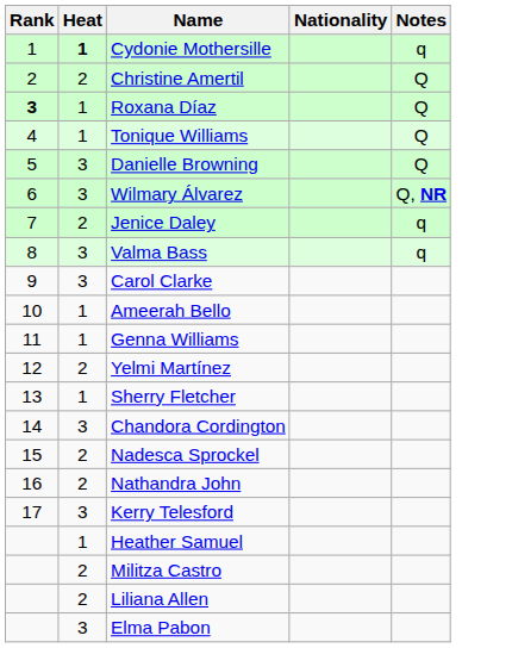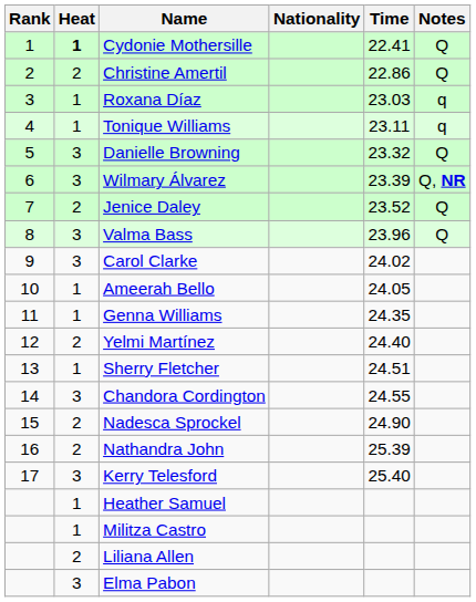+ column: Time | 22.41 | 22.86 | 23.03 | 23.11 | 23.32 | 23.39 | 23.52 | 23.96 | 24.02 | 24.05 | 24.35 | 24.40 | 24.51 | 24.55 | 24.90 | 25.39 | 25.40
Cydonie Mothersille | Notes: q -> Q
Roxana Díaz | Rank: bold -> normal
Roxana Díaz | Notes: Q -> q
Tonique Williams | Notes: Q -> q
Jenice Daley | Notes: q -> Q
Valma Bass | Notes: q -> Q
Militza Castro | Heat: 2 -> 1
